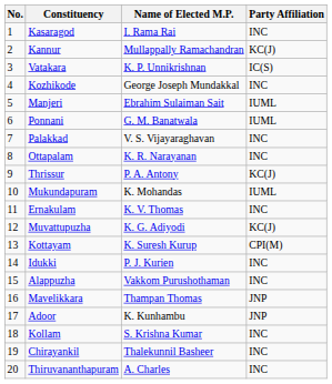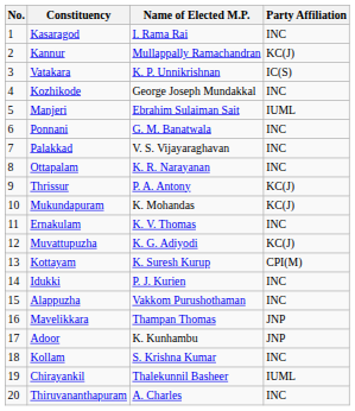Ponnani | Party Affiliation: IUML -> INC
Mukundapuram | Party Affiliation: IUML -> KC(J)
Chirayankil | Party Affiliation: INC -> IUML
